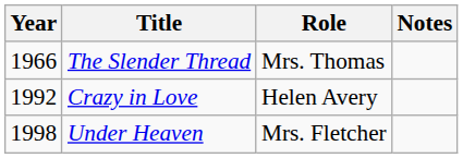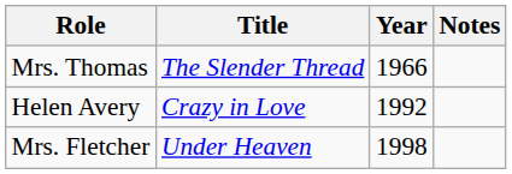columns swapped: Year <-> Role
